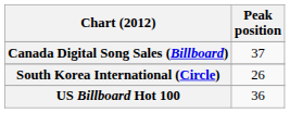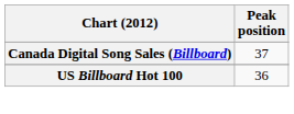- row: South Korea International (Circle) | 26
